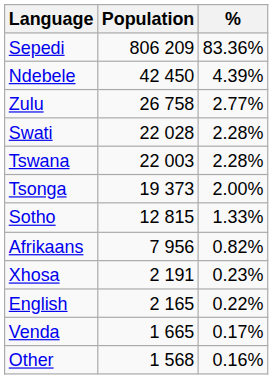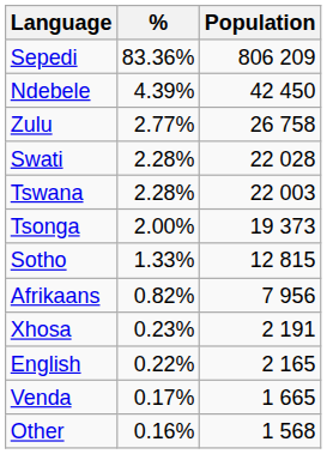columns swapped: Population <-> %
